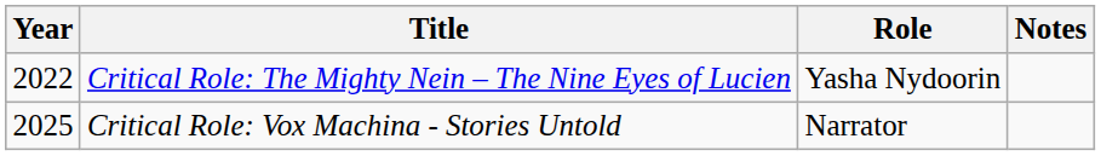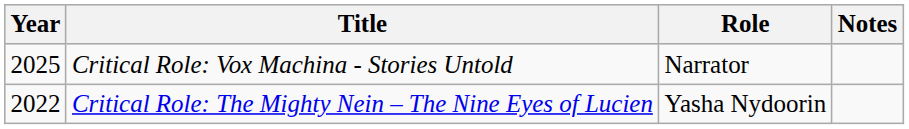rows swapped: Critical Role: The Mighty Nein – The Nine Eyes of Lucien <-> Critical Role: Vox Machina - Stories Untold
